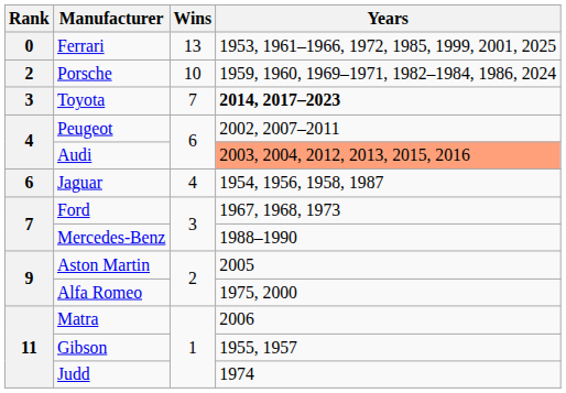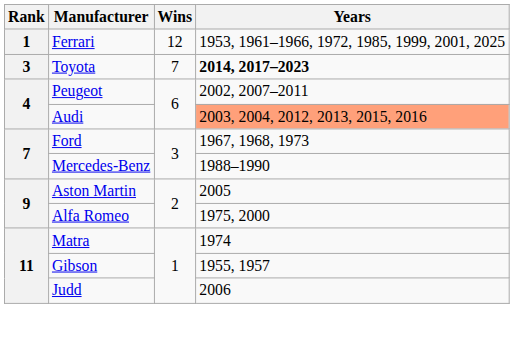Ferrari | Rank: 0 -> 1
Ferrari | Wins: 13 -> 12
- row: 2 | Porsche | 10 | 1959, 1960, 1969–1971, 1982–1984, 1986, 2024
- row: 6 | Jaguar | 4 | 1954, 1956, 1958, 1987
Matra | Years: 2006 -> 1974
Judd | Years: 1974 -> 2006
